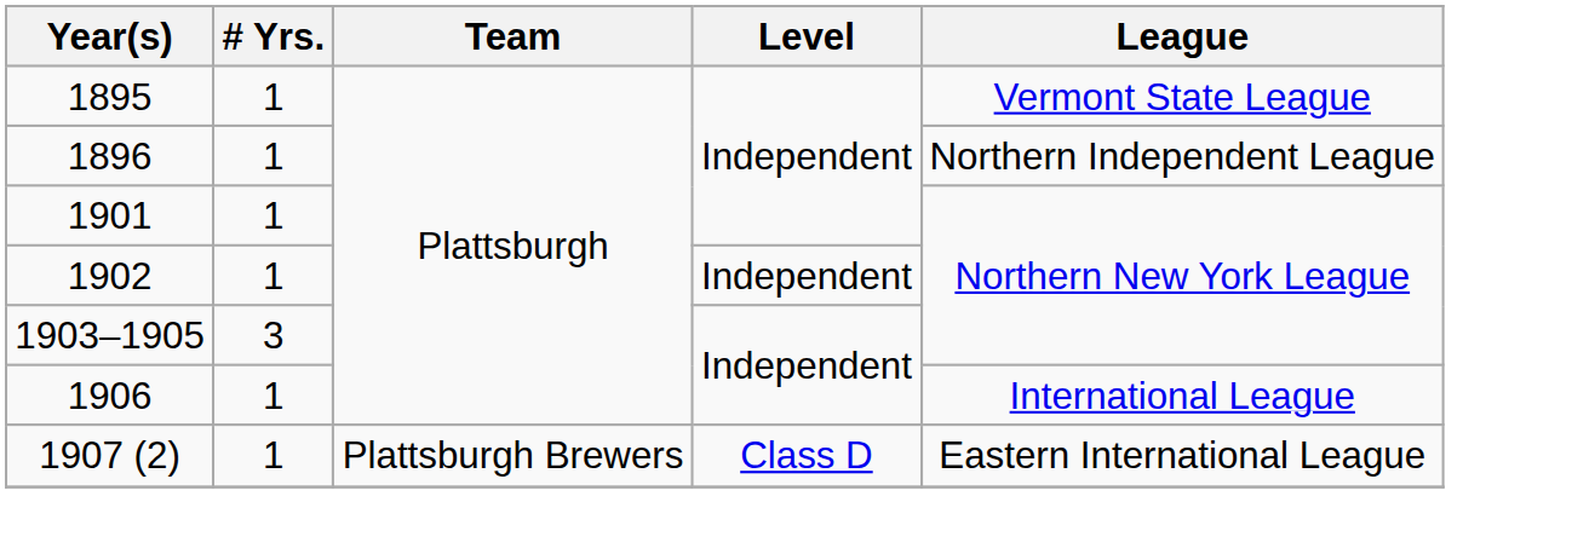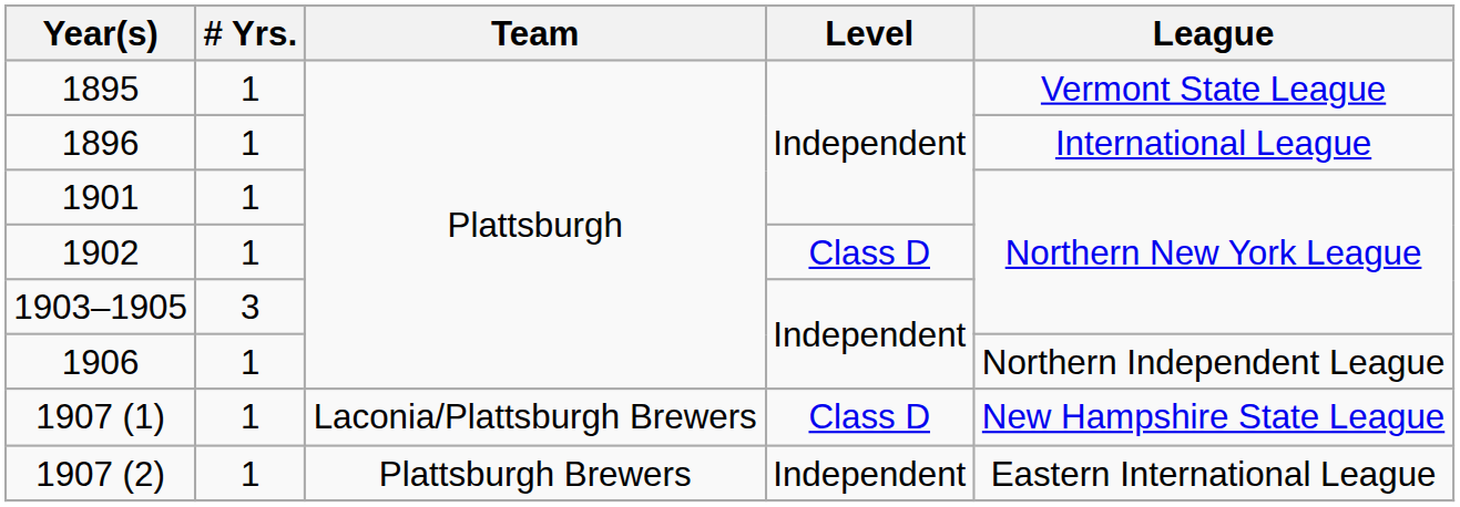1896 | League: Northern Independent League -> International League
1902 | Level: Independent -> Class D
1906 | League: International League -> Northern Independent League
+ row: 1907 (1) | 1 | Laconia/Plattsburgh Brewers | Class D | New Hampshire State League
1907 (2) | Level: Class D -> Independent
